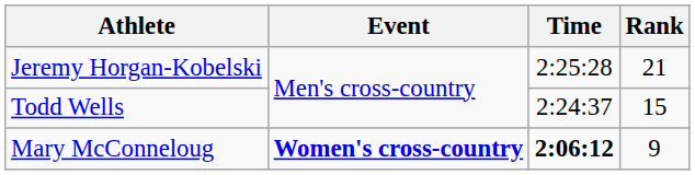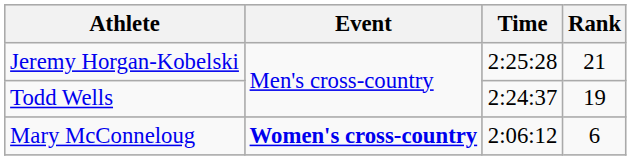Todd Wells | Rank: 15 -> 19
Mary McConneloug | Time: bold -> normal
Mary McConneloug | Rank: 9 -> 6
